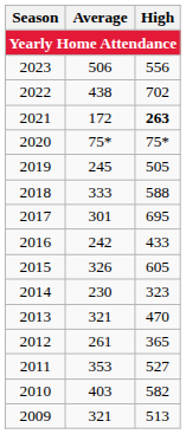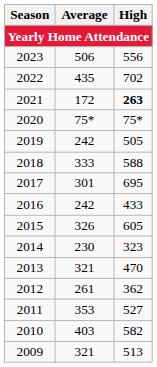2022 | Average: 438 -> 435
2019 | Average: 245 -> 242
2012 | High: 365 -> 362
